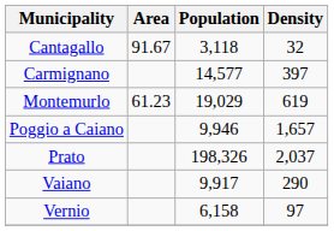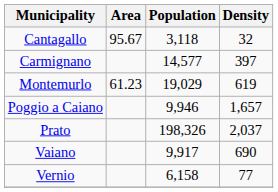Cantagallo | Area: 91.67 -> 95.67
Vaiano | Density: 290 -> 690
Vernio | Density: 97 -> 77
